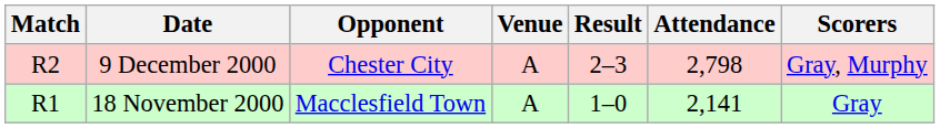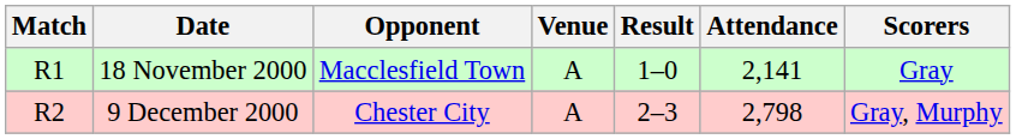rows swapped: 18 November 2000 <-> 9 December 2000
